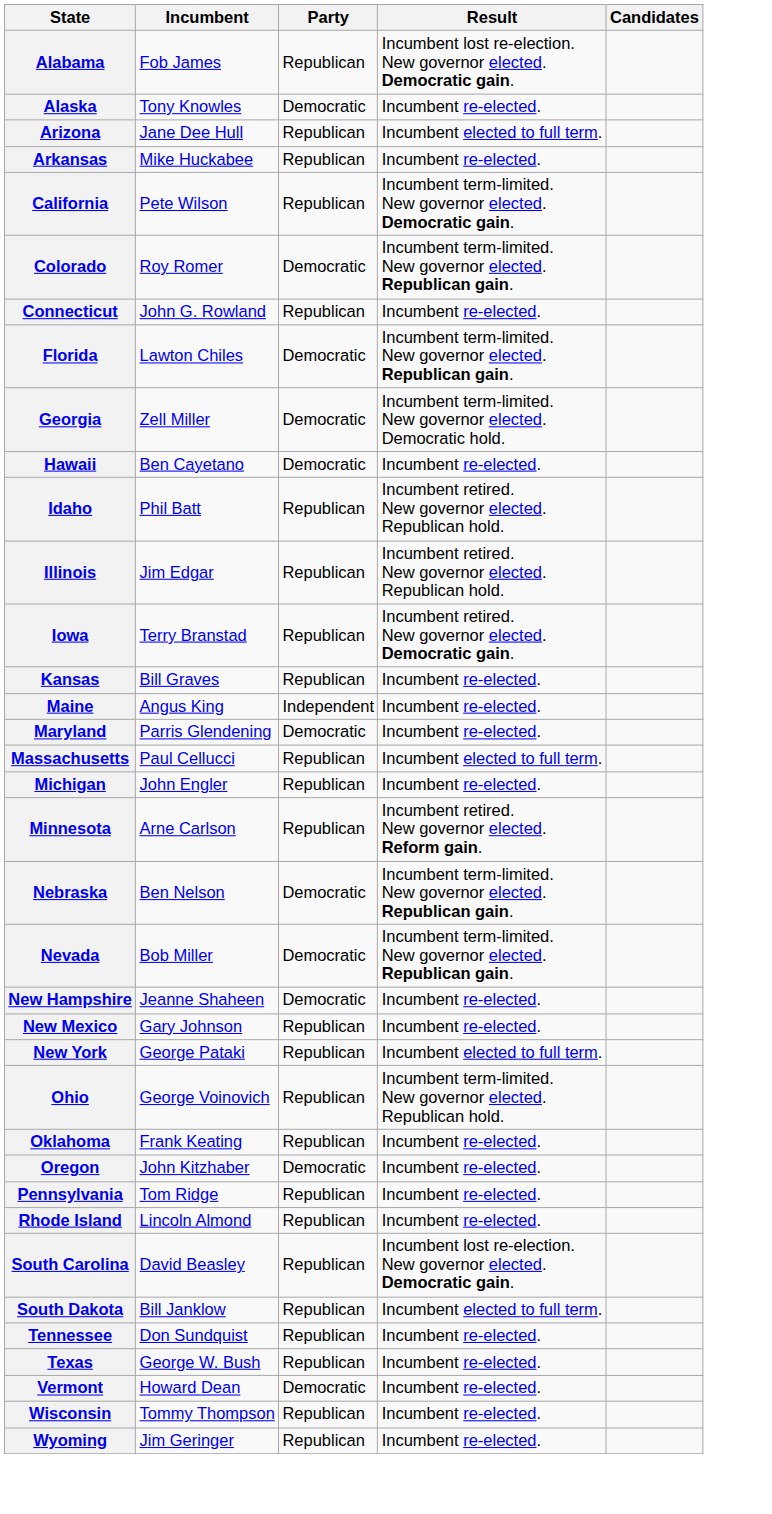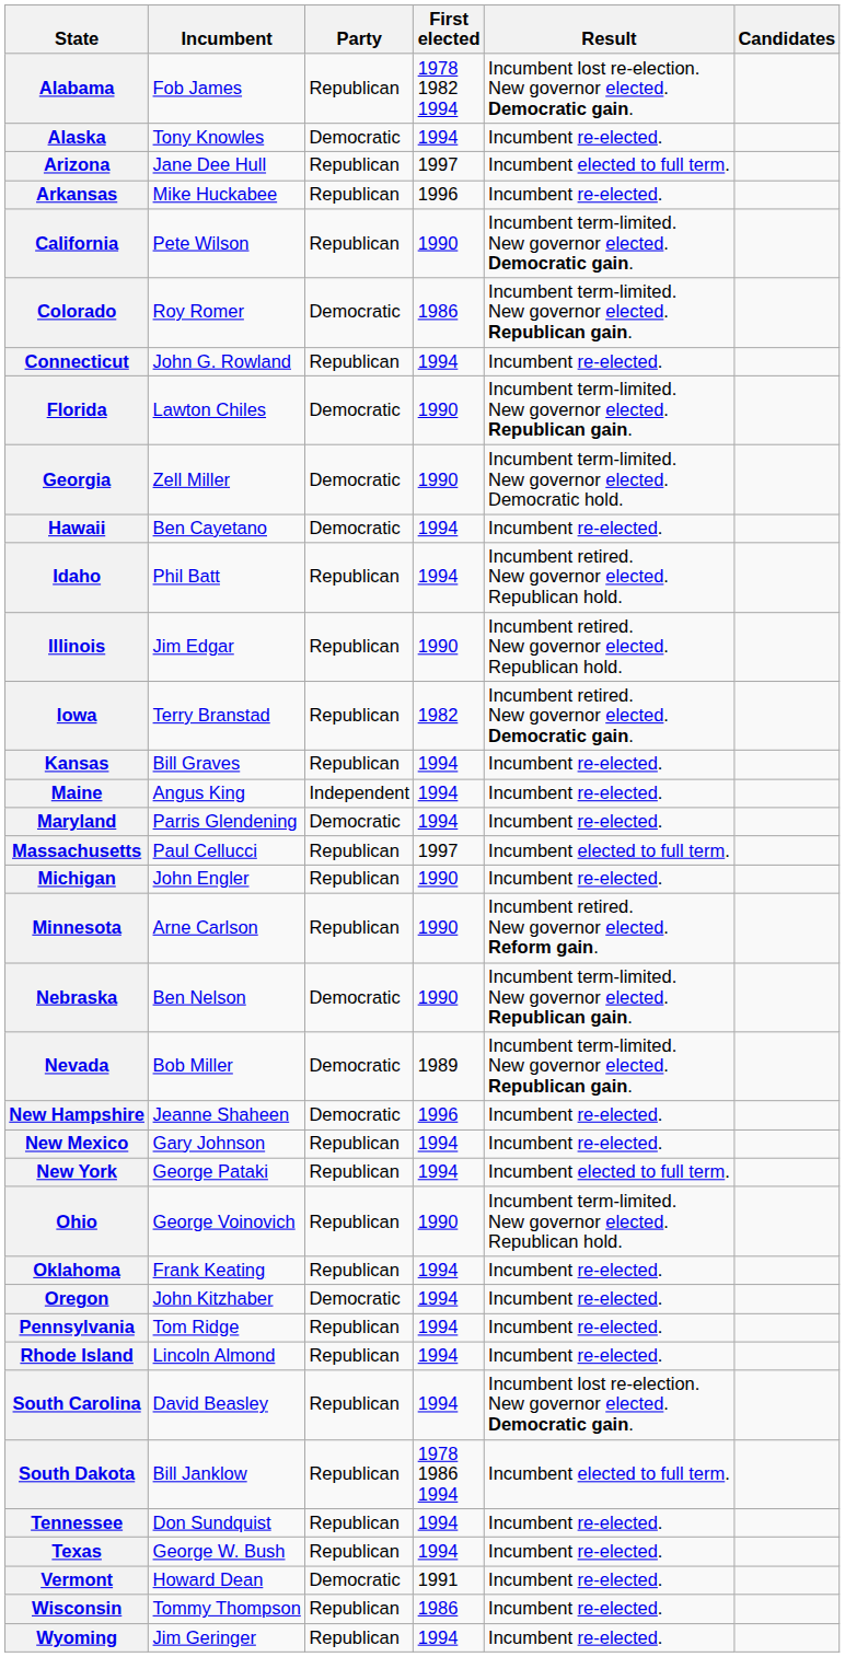+ column: First elected | 1978 1982 1994 | 1994 | 1997 | 1996 | 1990 | 1986 | 1994 | 1990 | 1990 | 1994 | 1994 | 1990 | 1982 | 1994 | 1994 | 1994 | 1997 | 1990 | 1990 | 1990 | 1989 | 1996 | 1994 | 1994 | 1990 | 1994 | 1994 | 1994 | 1994 | 1994 | 1978 1986 1994 | 1994 | 1994 | 1991 | 1986 | 1994
